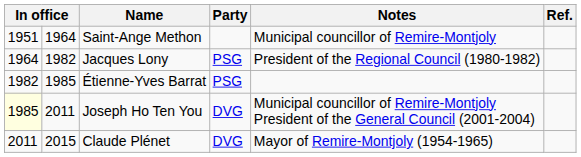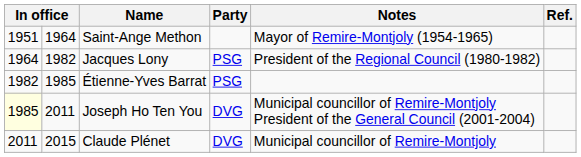Saint-Ange Methon | Notes: Municipal councillor of Remire-Montjoly -> Mayor of Remire-Montjoly (1954-1965)
Claude Plénet | Notes: Mayor of Remire-Montjoly (1954-1965) -> Municipal councillor of Remire-Montjoly
